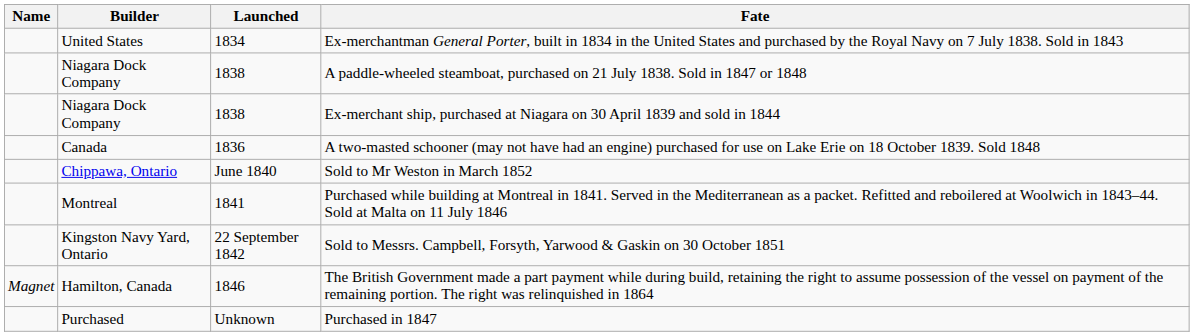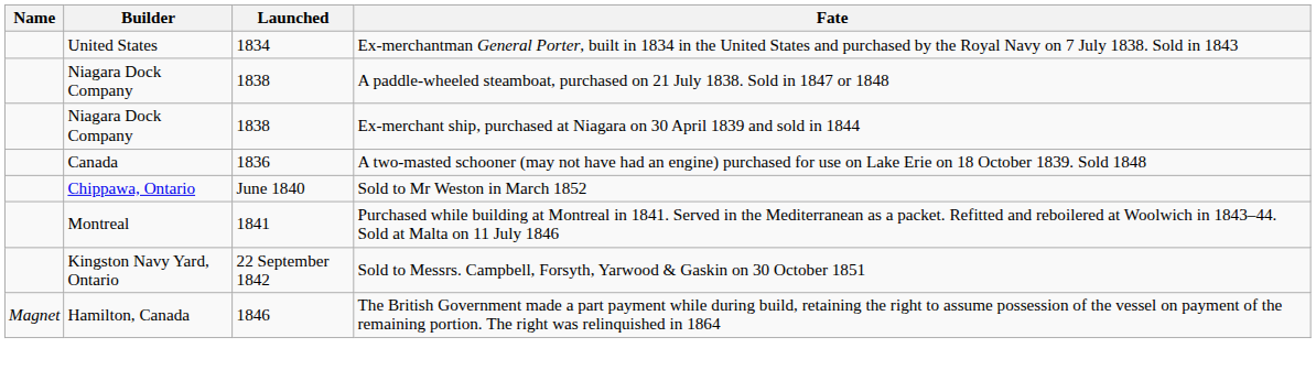- row: Purchased | Unknown | Purchased in 1847
